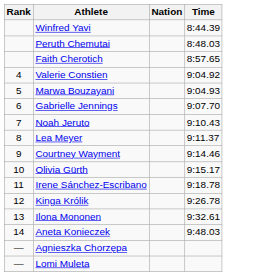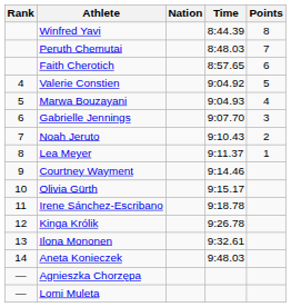+ column: Points | 8 | 7 | 6 | 5 | 4 | 3 | 2 | 1
